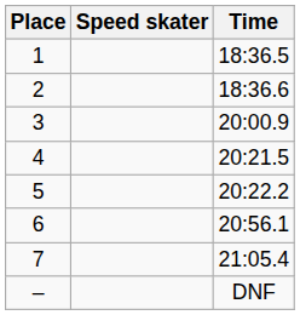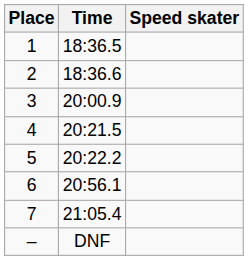columns swapped: Speed skater <-> Time
